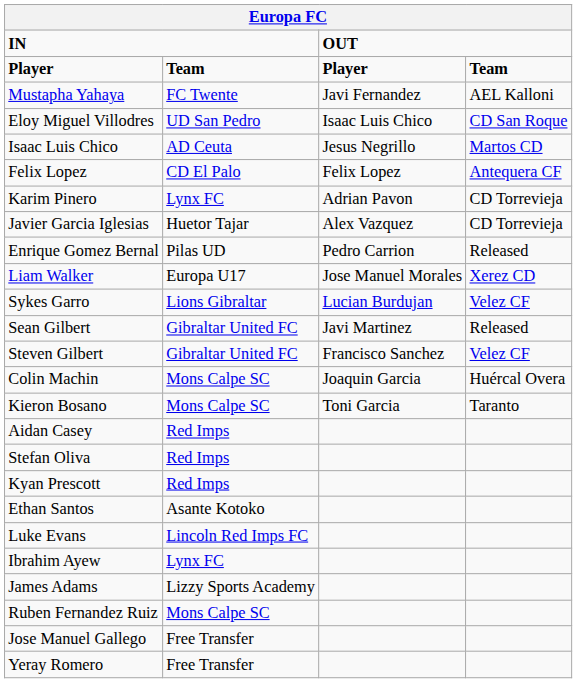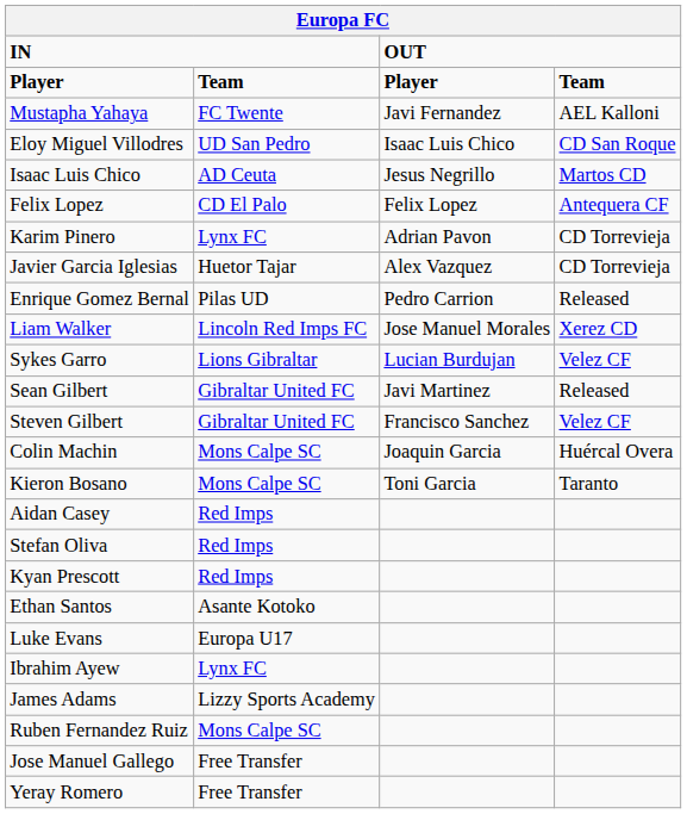Liam Walker | column 2: Europa U17 -> Lincoln Red Imps FC
Luke Evans | column 2: Lincoln Red Imps FC -> Europa U17
